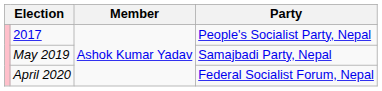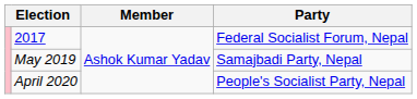2017 | Party: People's Socialist Party, Nepal -> Federal Socialist Forum, Nepal
April 2020 | Party: Federal Socialist Forum, Nepal -> People's Socialist Party, Nepal
